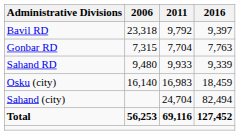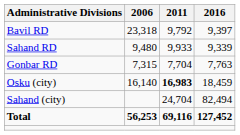rows swapped: Gonbar RD <-> Sahand RD
Osku (city) | 2011: normal -> bold
